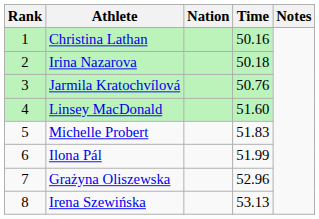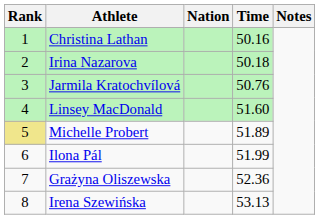Michelle Probert | Rank: no background -> khaki background
Michelle Probert | Time: 51.83 -> 51.89
Grażyna Oliszewska | Time: 52.96 -> 52.36
